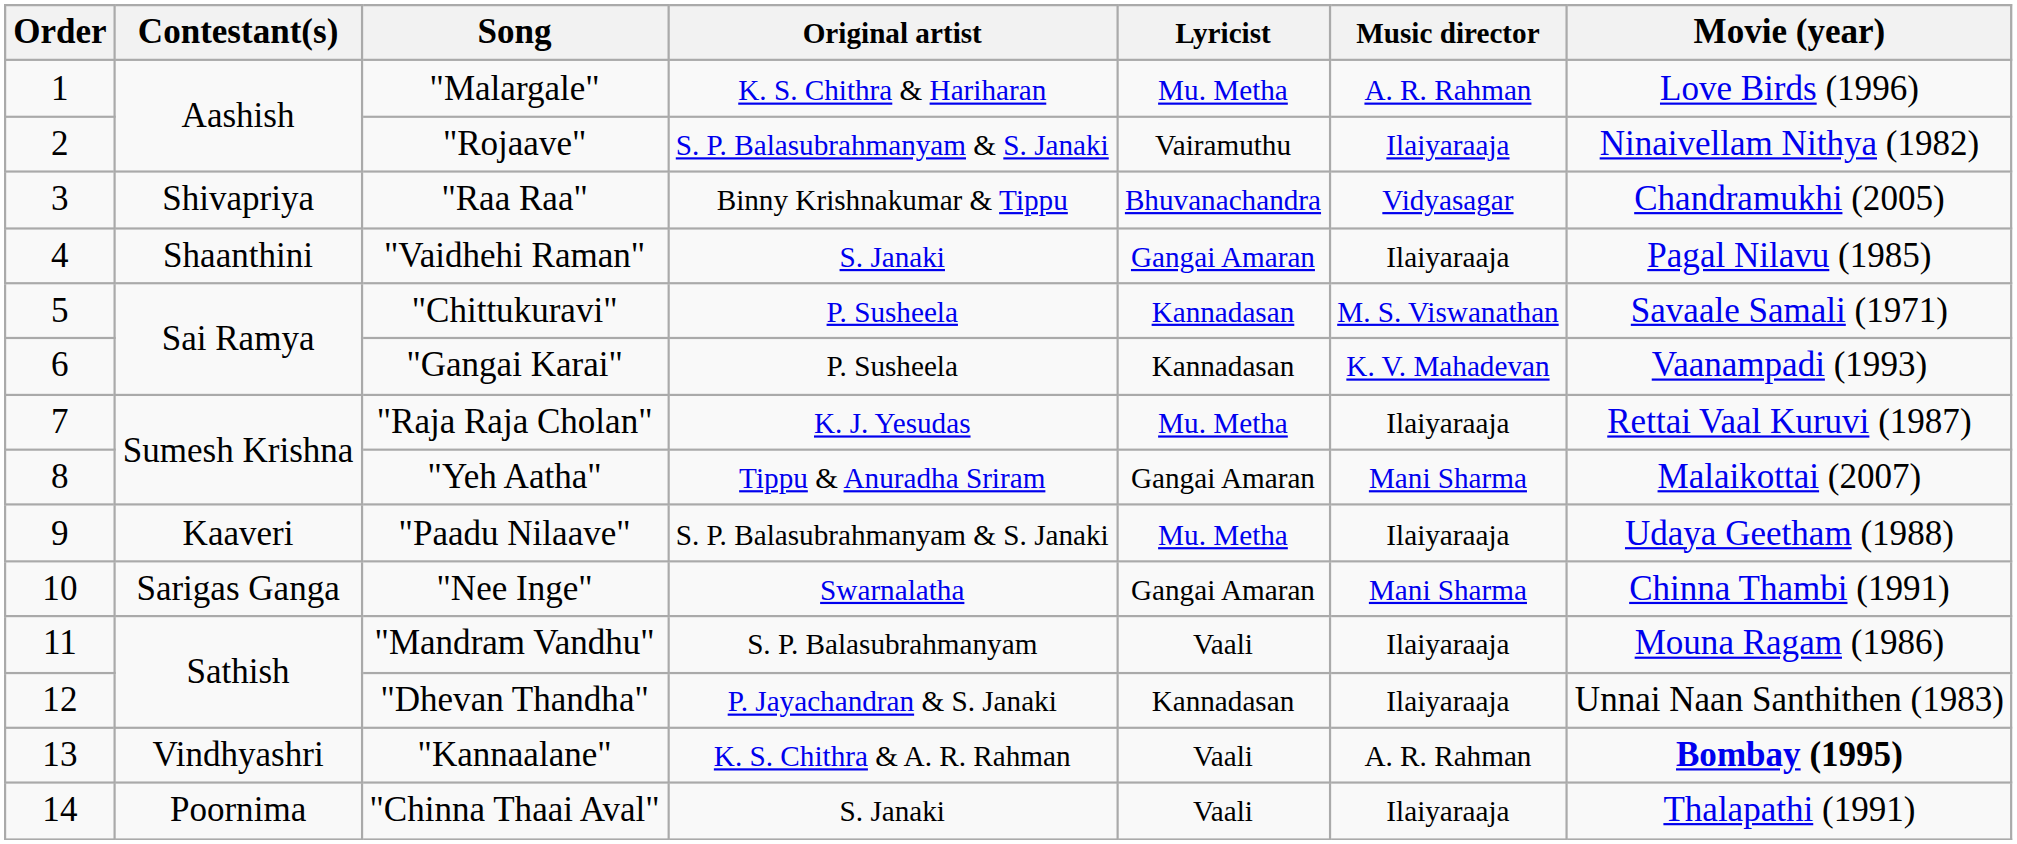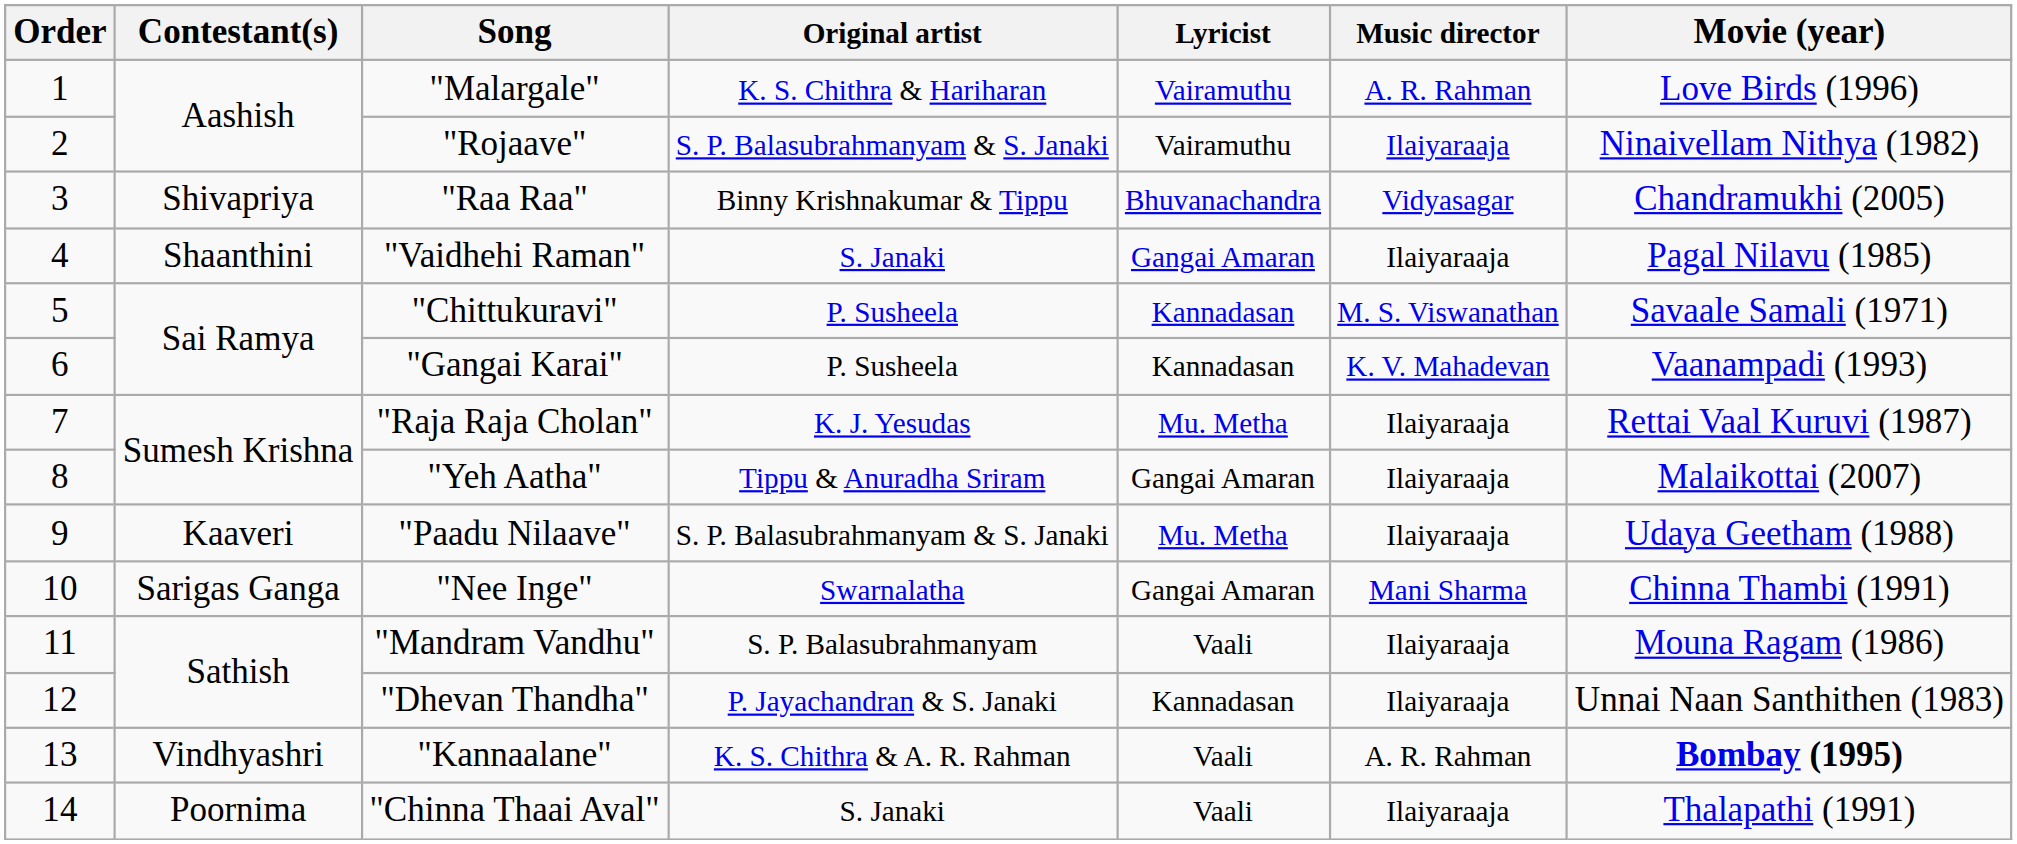"Malargale" | Lyricist: Mu. Metha -> Vairamuthu
"Yeh Aatha" | Music director: Mani Sharma -> Ilaiyaraaja
